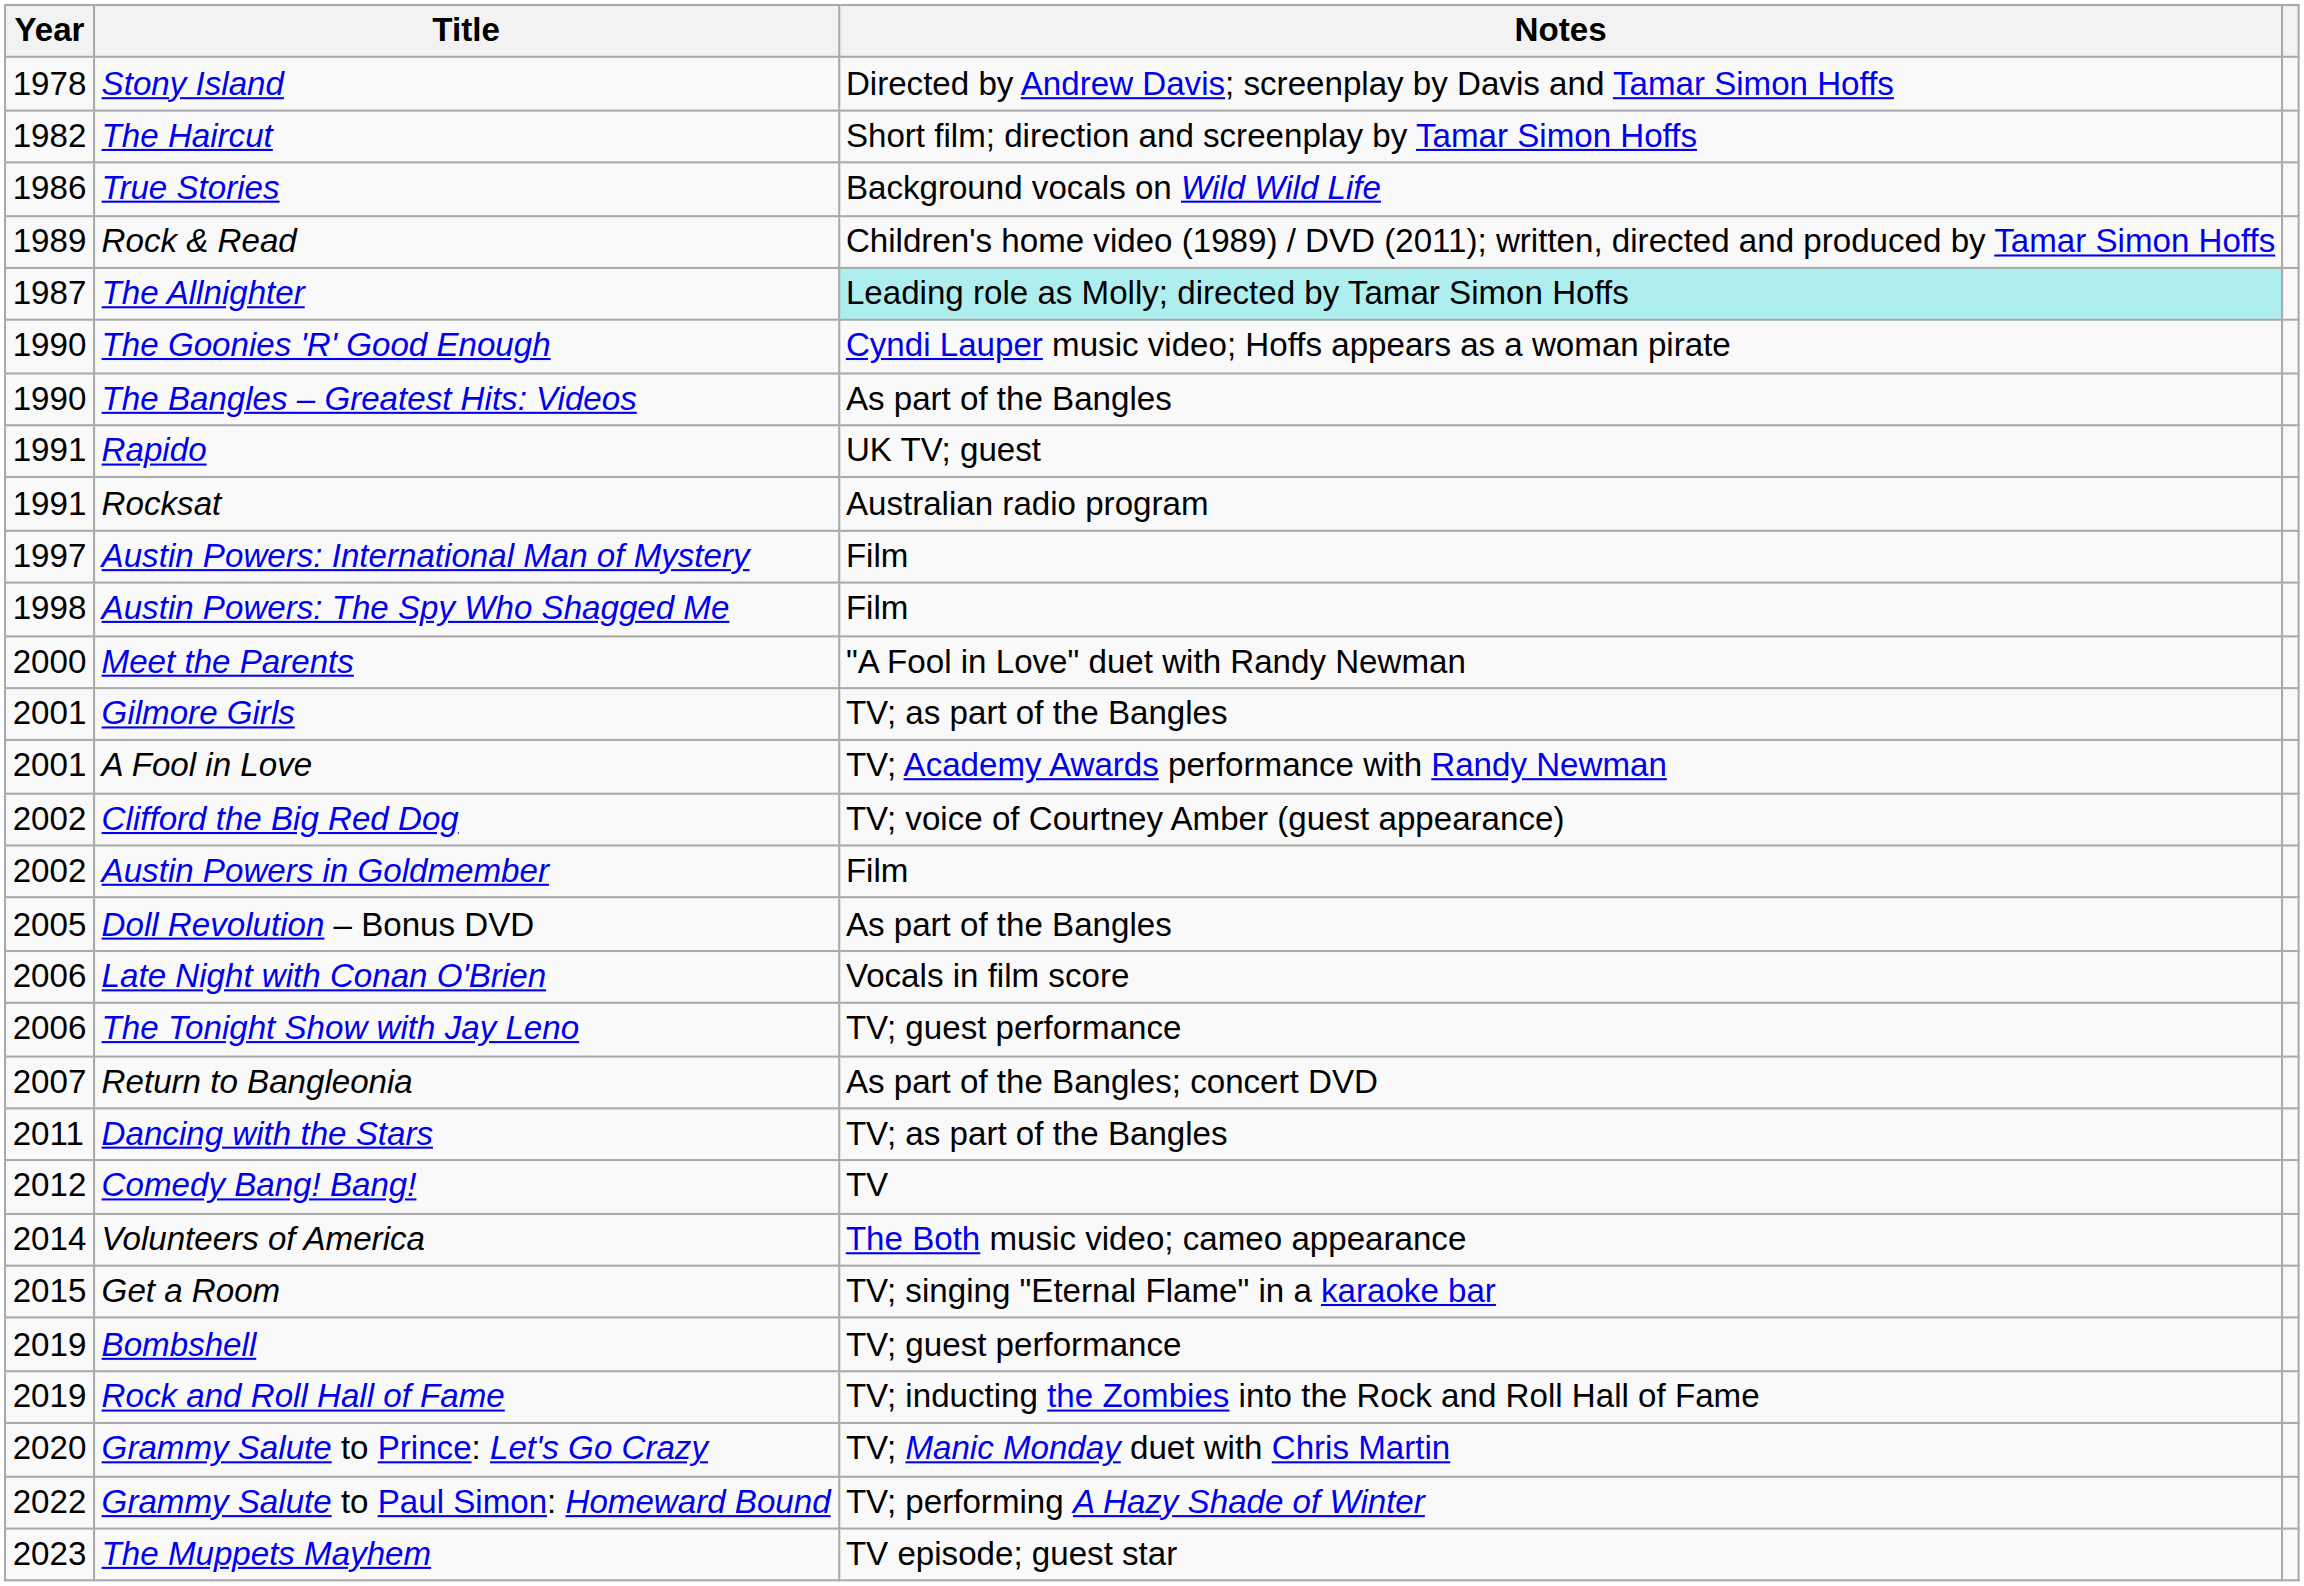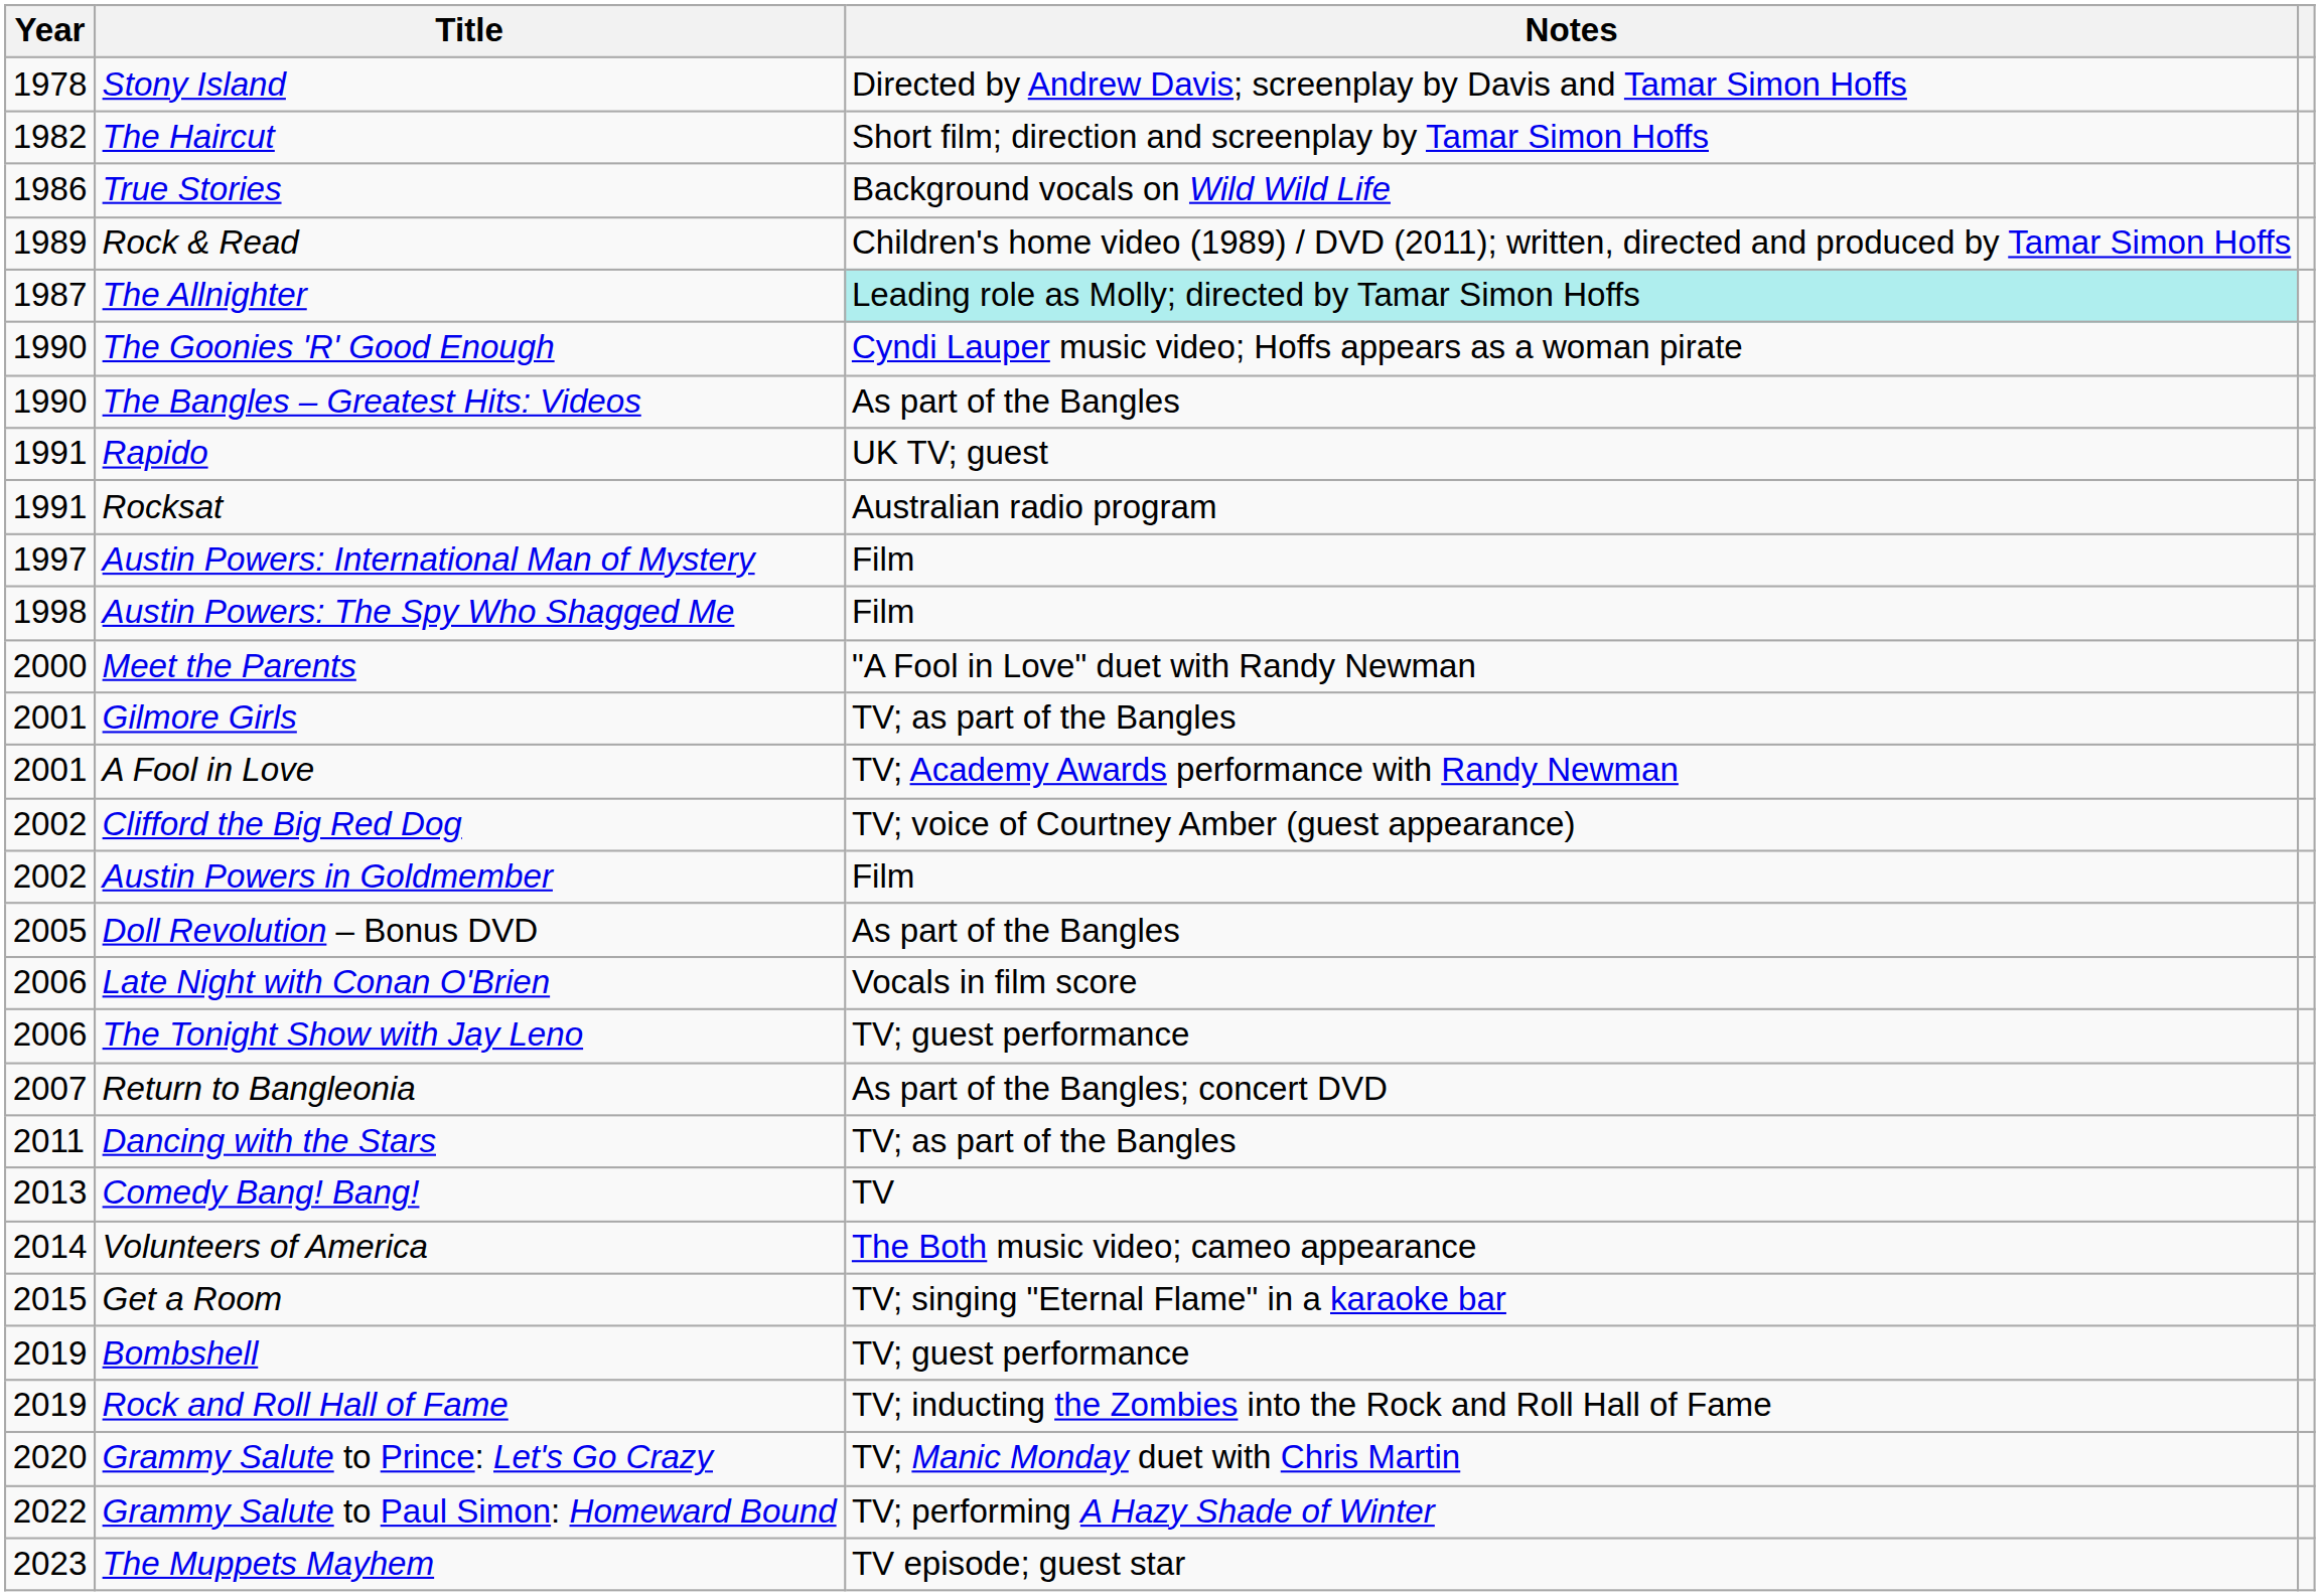Comedy Bang! Bang! | Year: 2012 -> 2013
